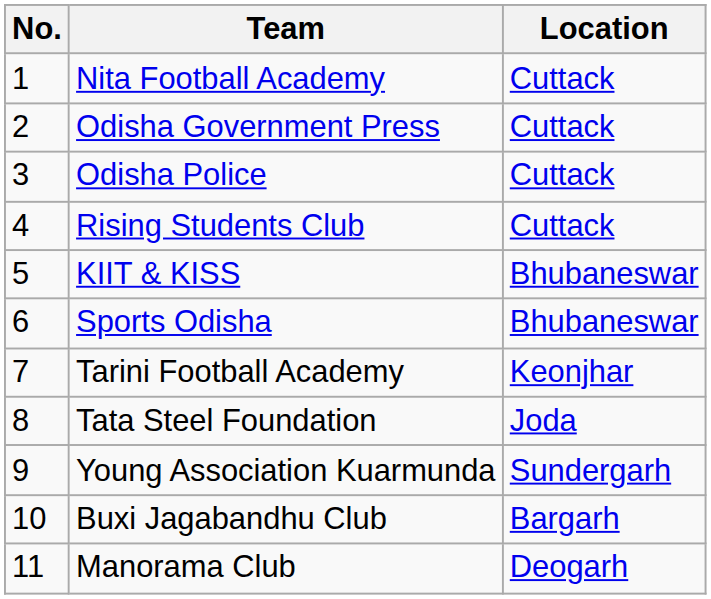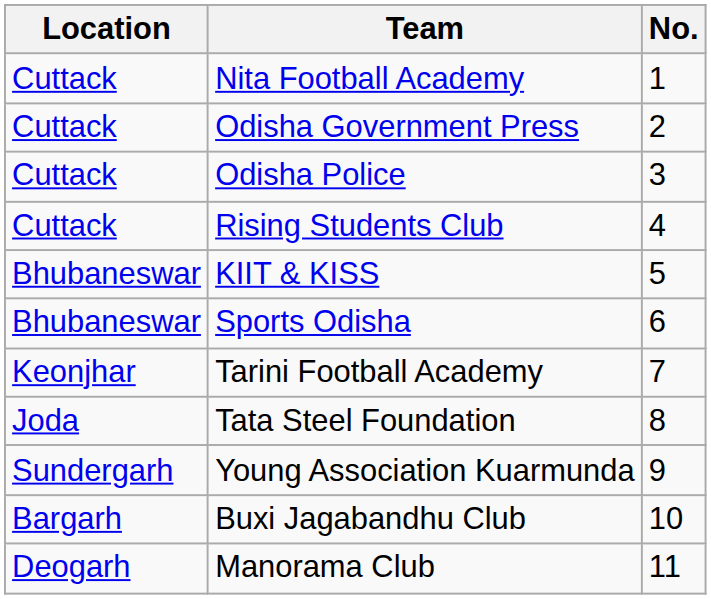columns swapped: No. <-> Location
